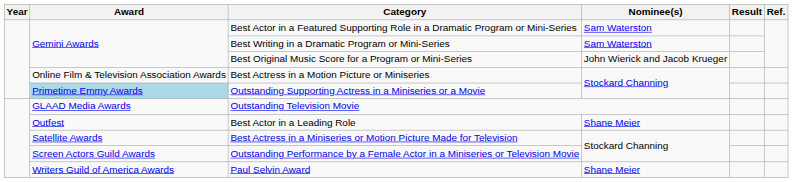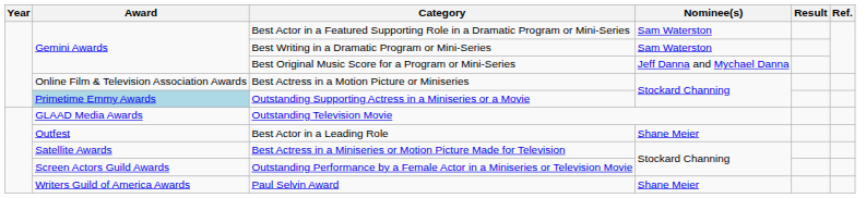Best Original Music Score for a Program or Mini-Series | Nominee(s): John Wierick and Jacob Krueger -> Jeff Danna and Mychael Danna
